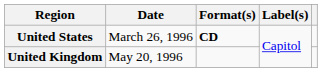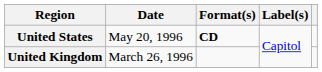United States | Date: March 26, 1996 -> May 20, 1996
United Kingdom | Date: May 20, 1996 -> March 26, 1996
